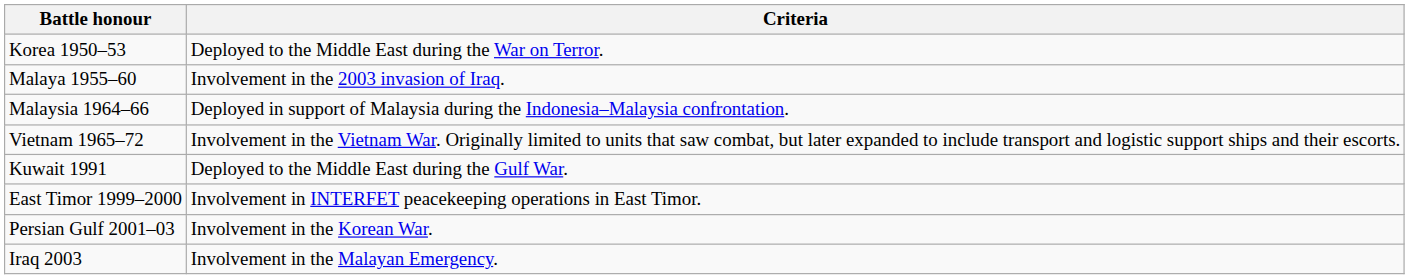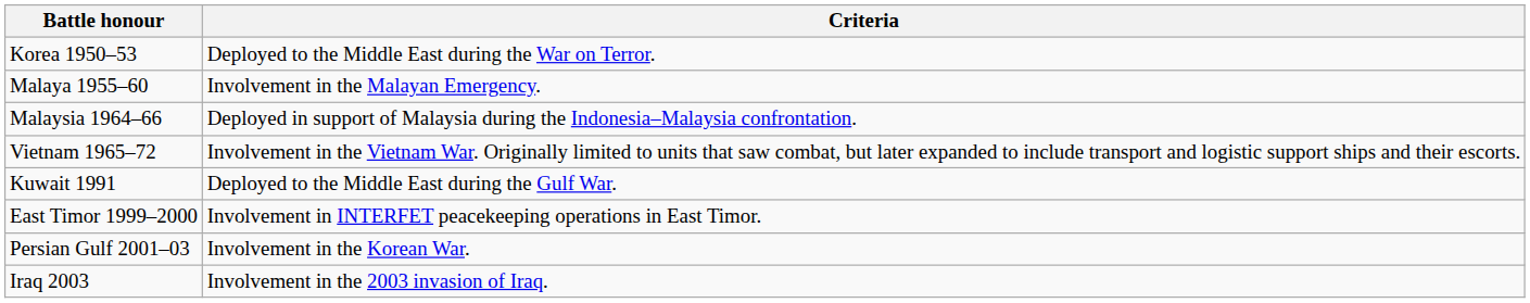Malaya 1955–60 | Criteria: Involvement in the 2003 invasion of Iraq. -> Involvement in the Malayan Emergency.
Iraq 2003 | Criteria: Involvement in the Malayan Emergency. -> Involvement in the 2003 invasion of Iraq.
